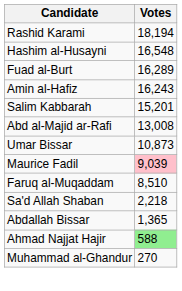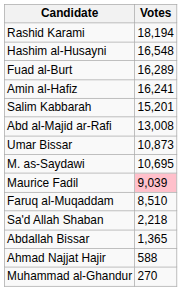Amin al-Hafiz | Votes: 16,243 -> 16,241
+ row: M. as-Saydawi | 10,695
Ahmad Najjat Hajir | Votes: lightgreen background -> no background
